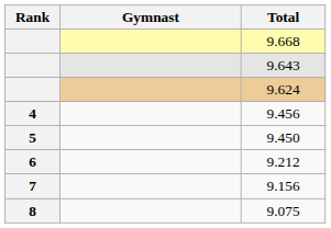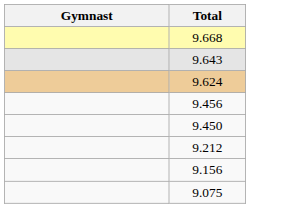- column: Rank | 4 | 5 | 6 | 7 | 8
